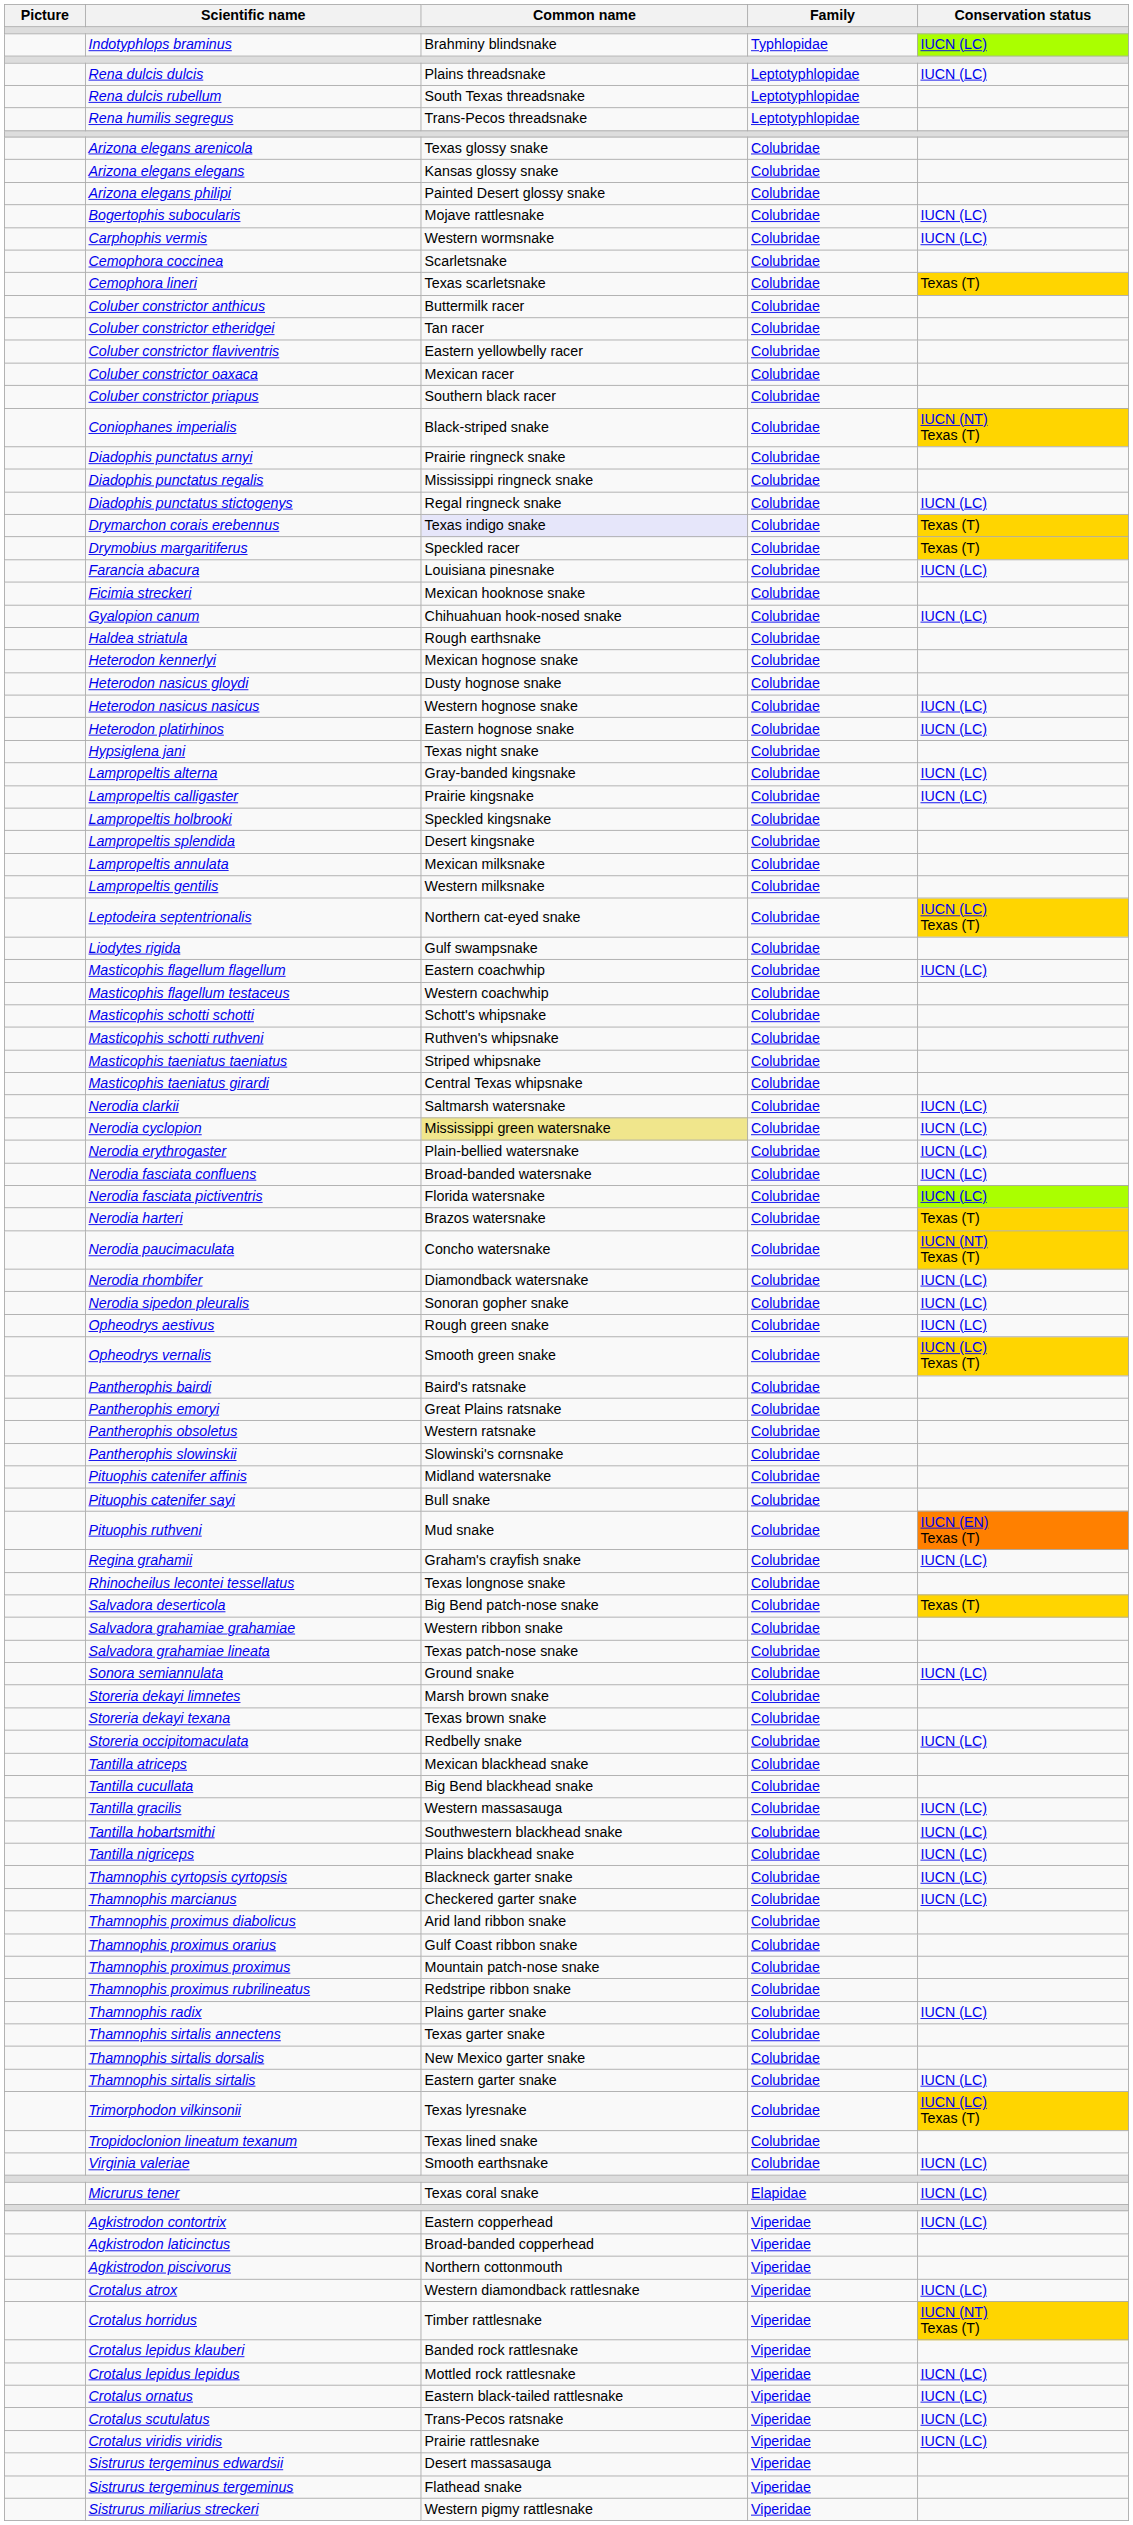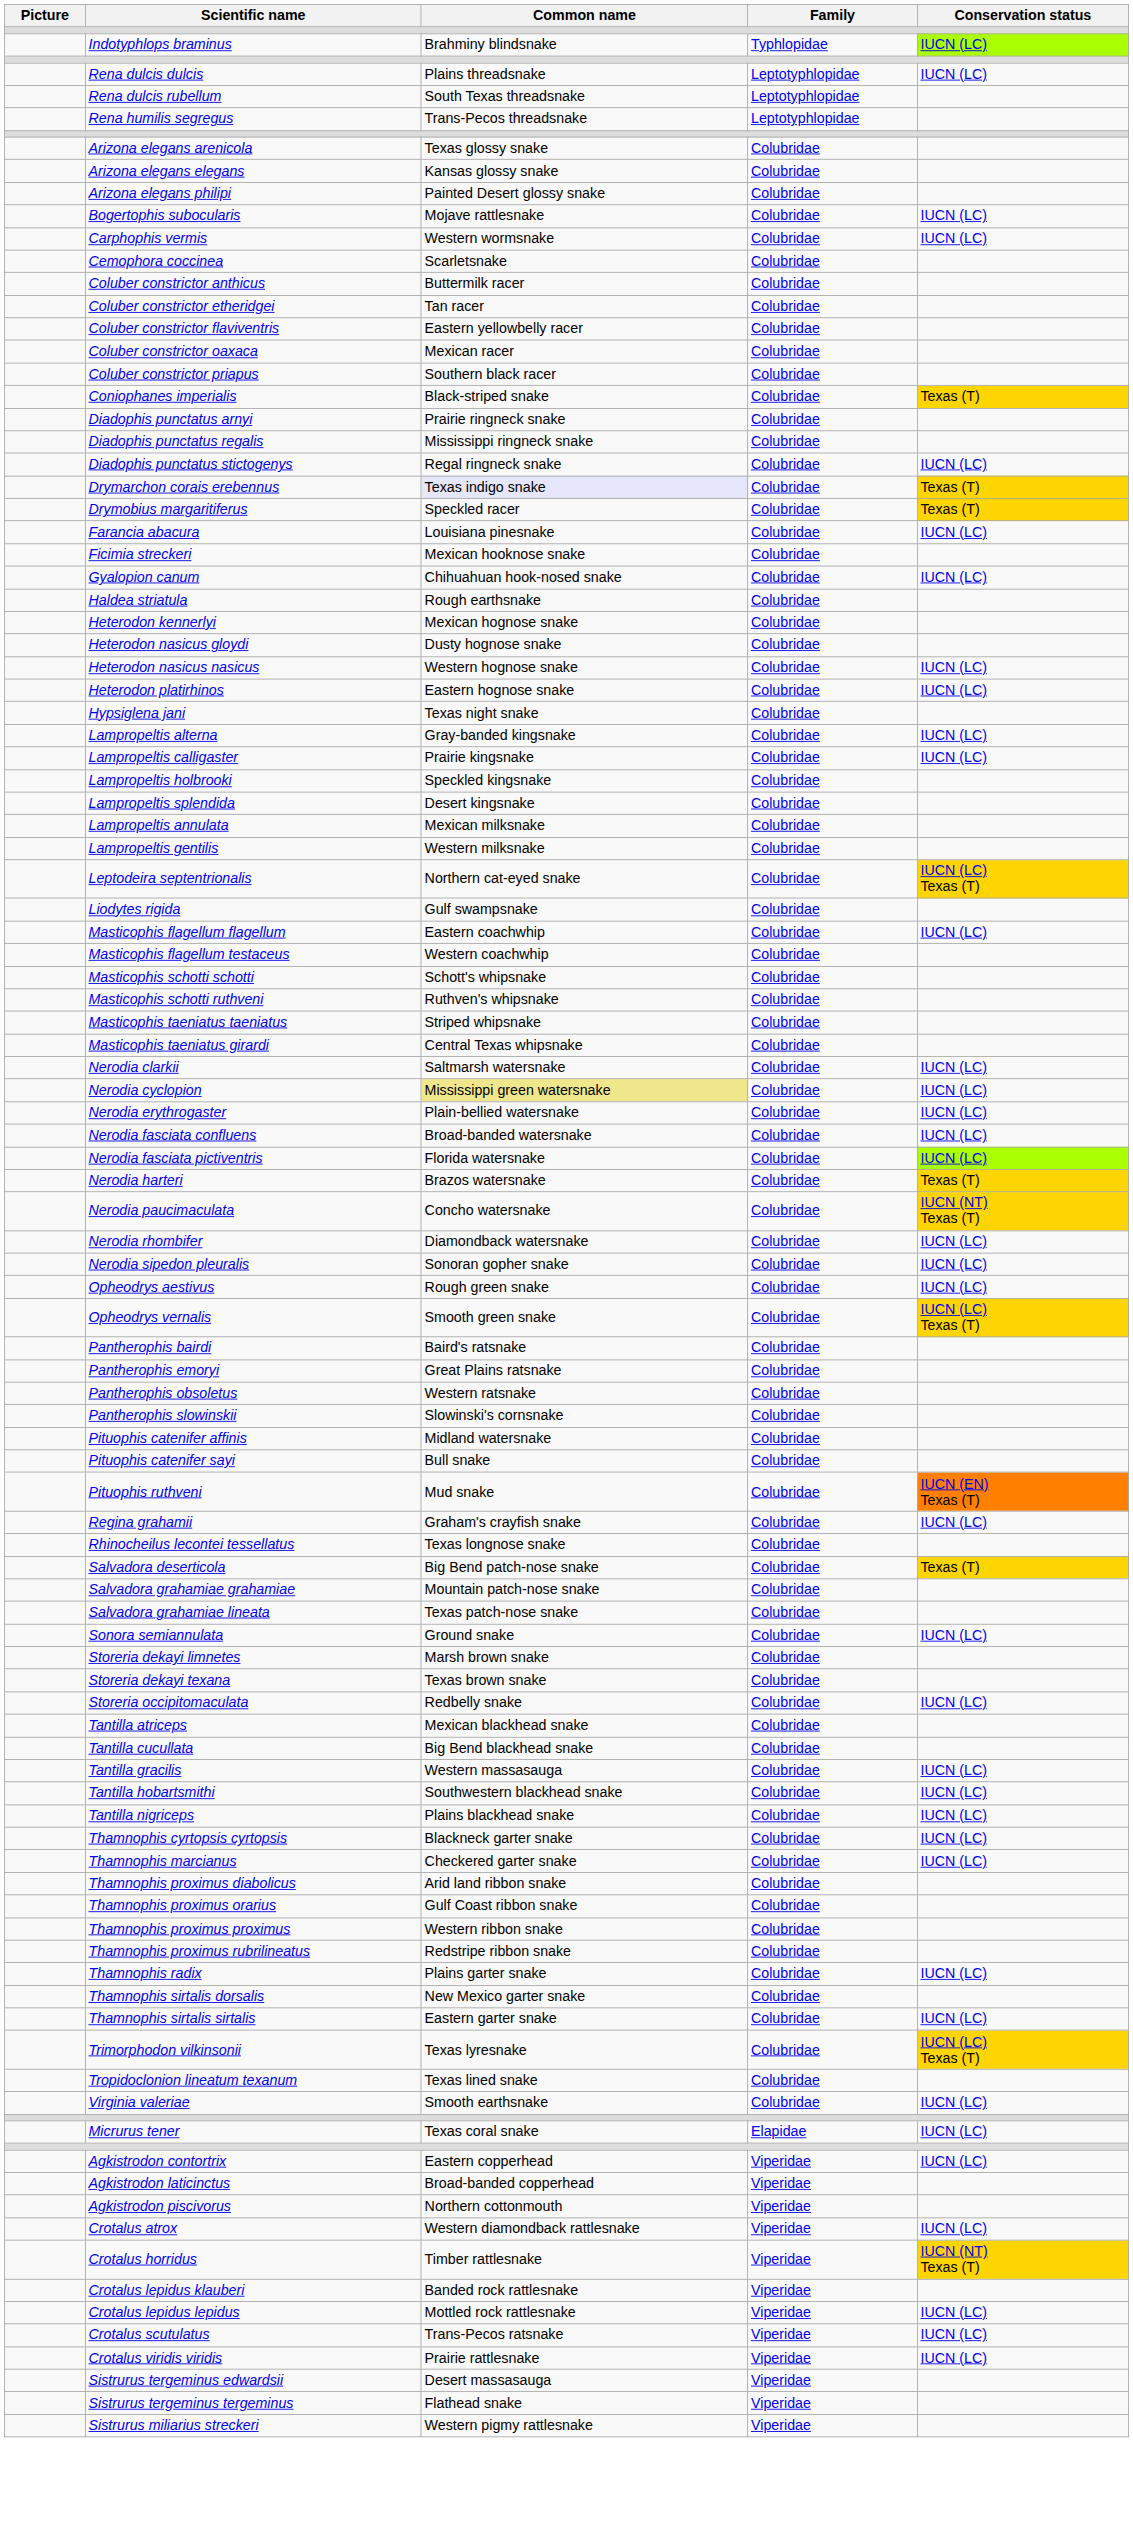- row: Cemophora lineri | Texas scarletsnake | Colubridae | Texas (T)
Coniophanes imperialis | Conservation status: IUCN (NT) Texas (T) -> Texas (T)
Salvadora grahamiae grahamiae | Common name: Western ribbon snake -> Mountain patch-nose snake
Thamnophis proximus proximus | Common name: Mountain patch-nose snake -> Western ribbon snake
- row: Thamnophis sirtalis annectens | Texas garter snake | Colubridae
- row: Crotalus ornatus | Eastern black-tailed rattlesnake | Viperidae | IUCN (LC)
